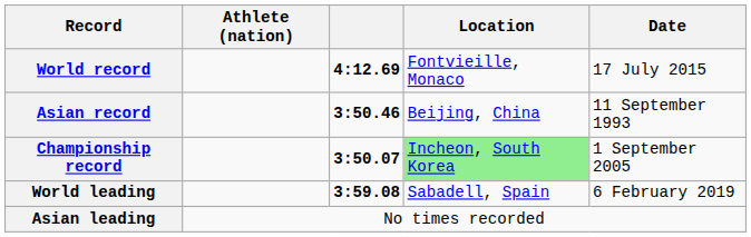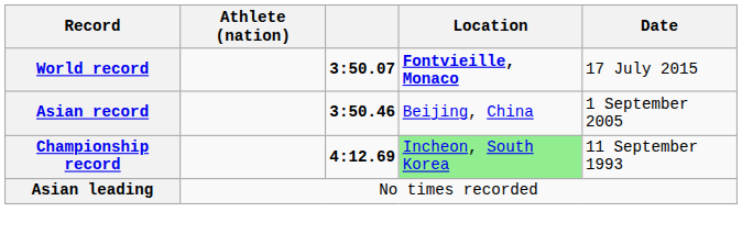World record | column 3: 4:12.69 -> 3:50.07
World record | Location: normal -> bold
Asian record | Date: 11 September 1993 -> 1 September 2005
Championship record | column 3: 3:50.07 -> 4:12.69
Championship record | Date: 1 September 2005 -> 11 September 1993
- row: World leading | 3:59.08 | Sabadell, Spain | 6 February 2019
